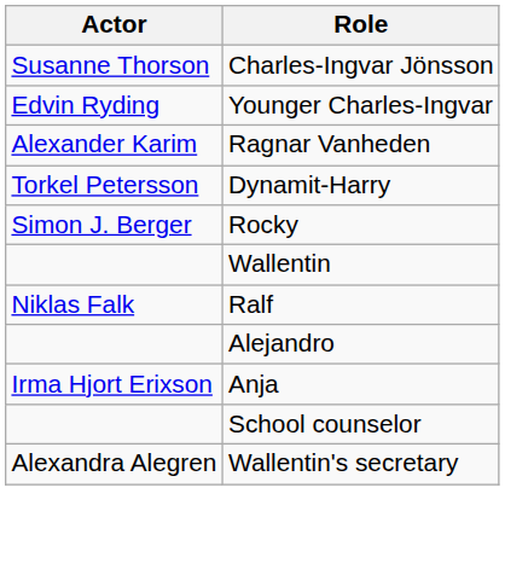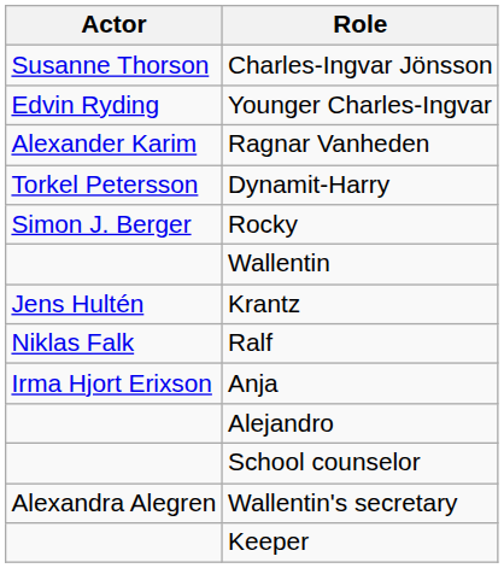+ row: Jens Hultén | Krantz
rows swapped: Anja <-> Alejandro
+ row: Keeper
